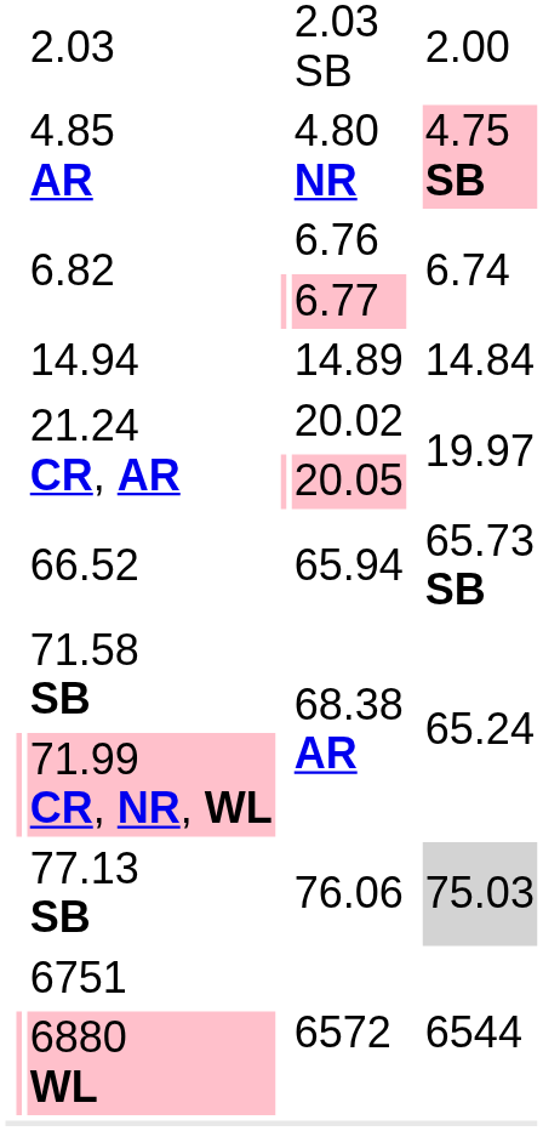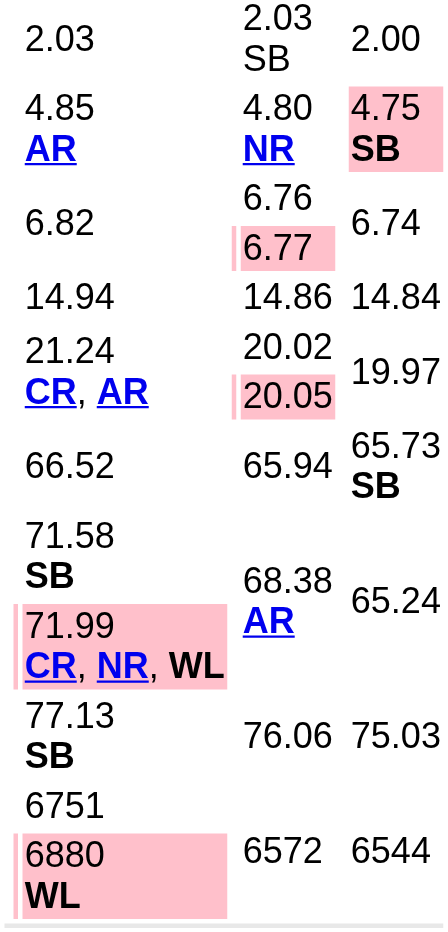14.94 | column 5: 14.89 -> 14.86
77.13 SB | column 7: lightgrey background -> no background
